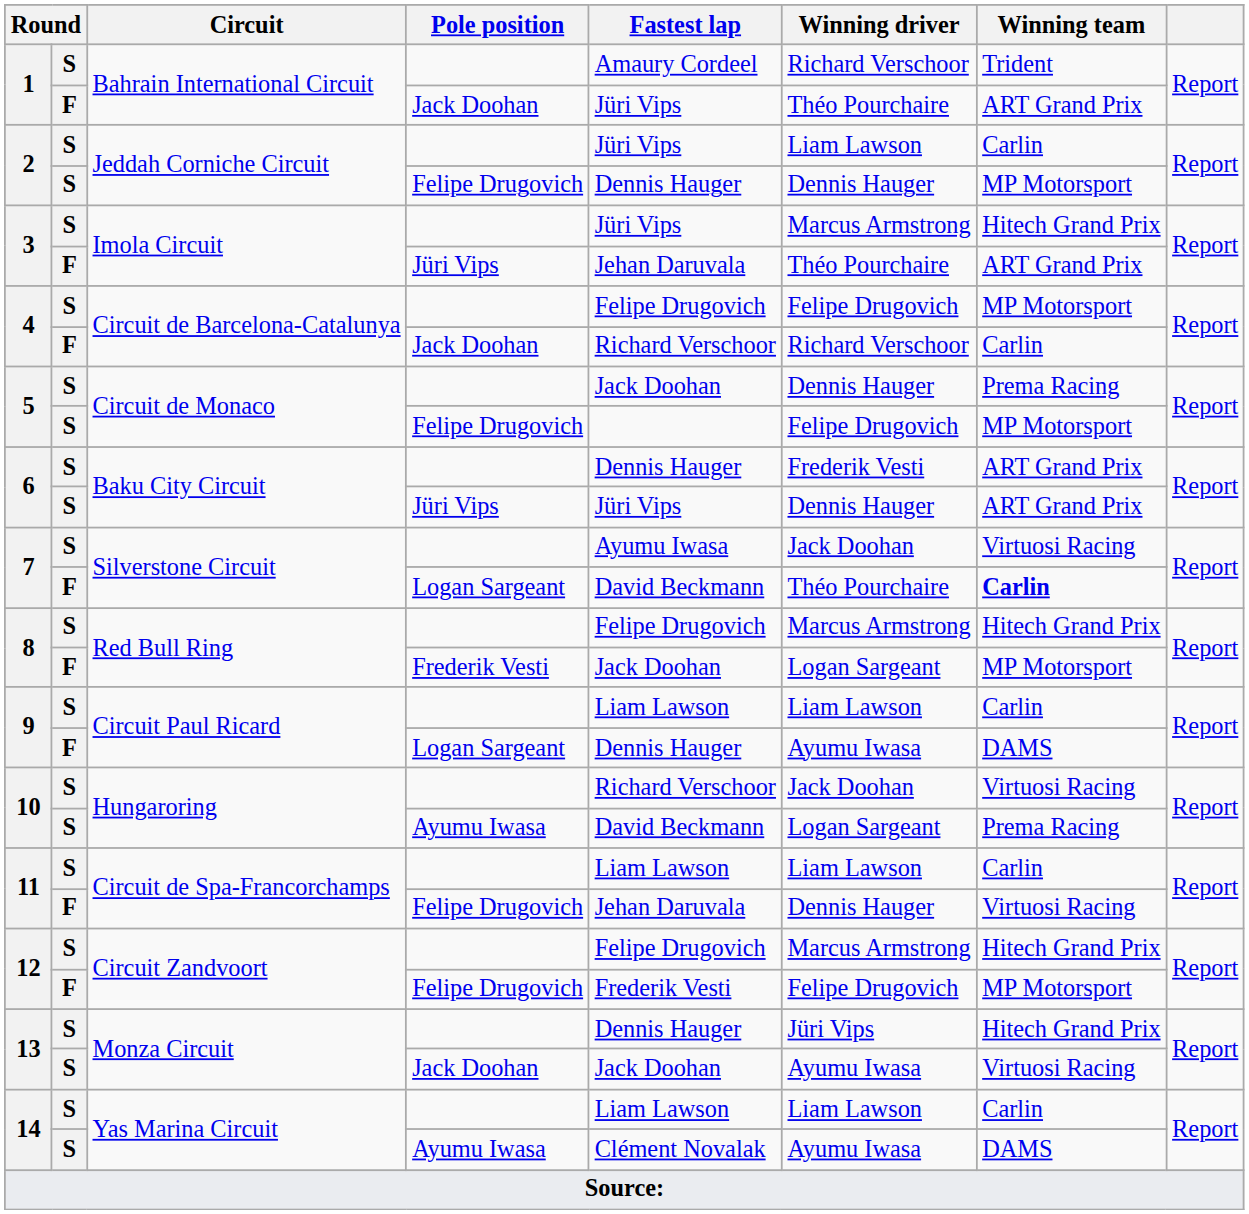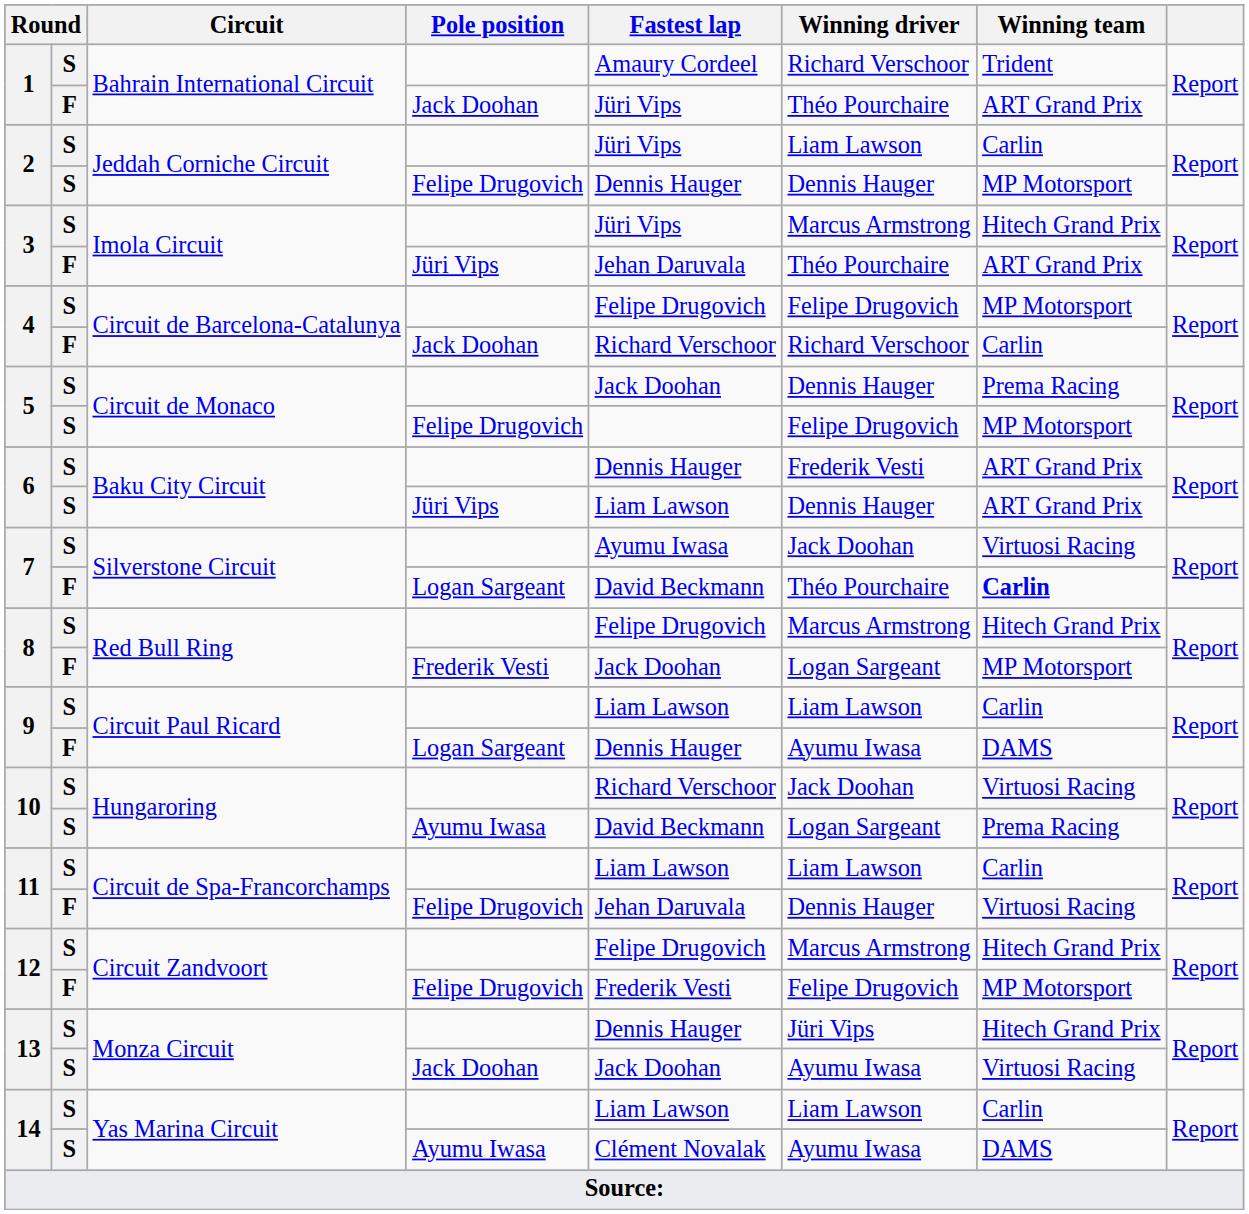6 / Jüri Vips | Fastest lap: Jüri Vips -> Liam Lawson
